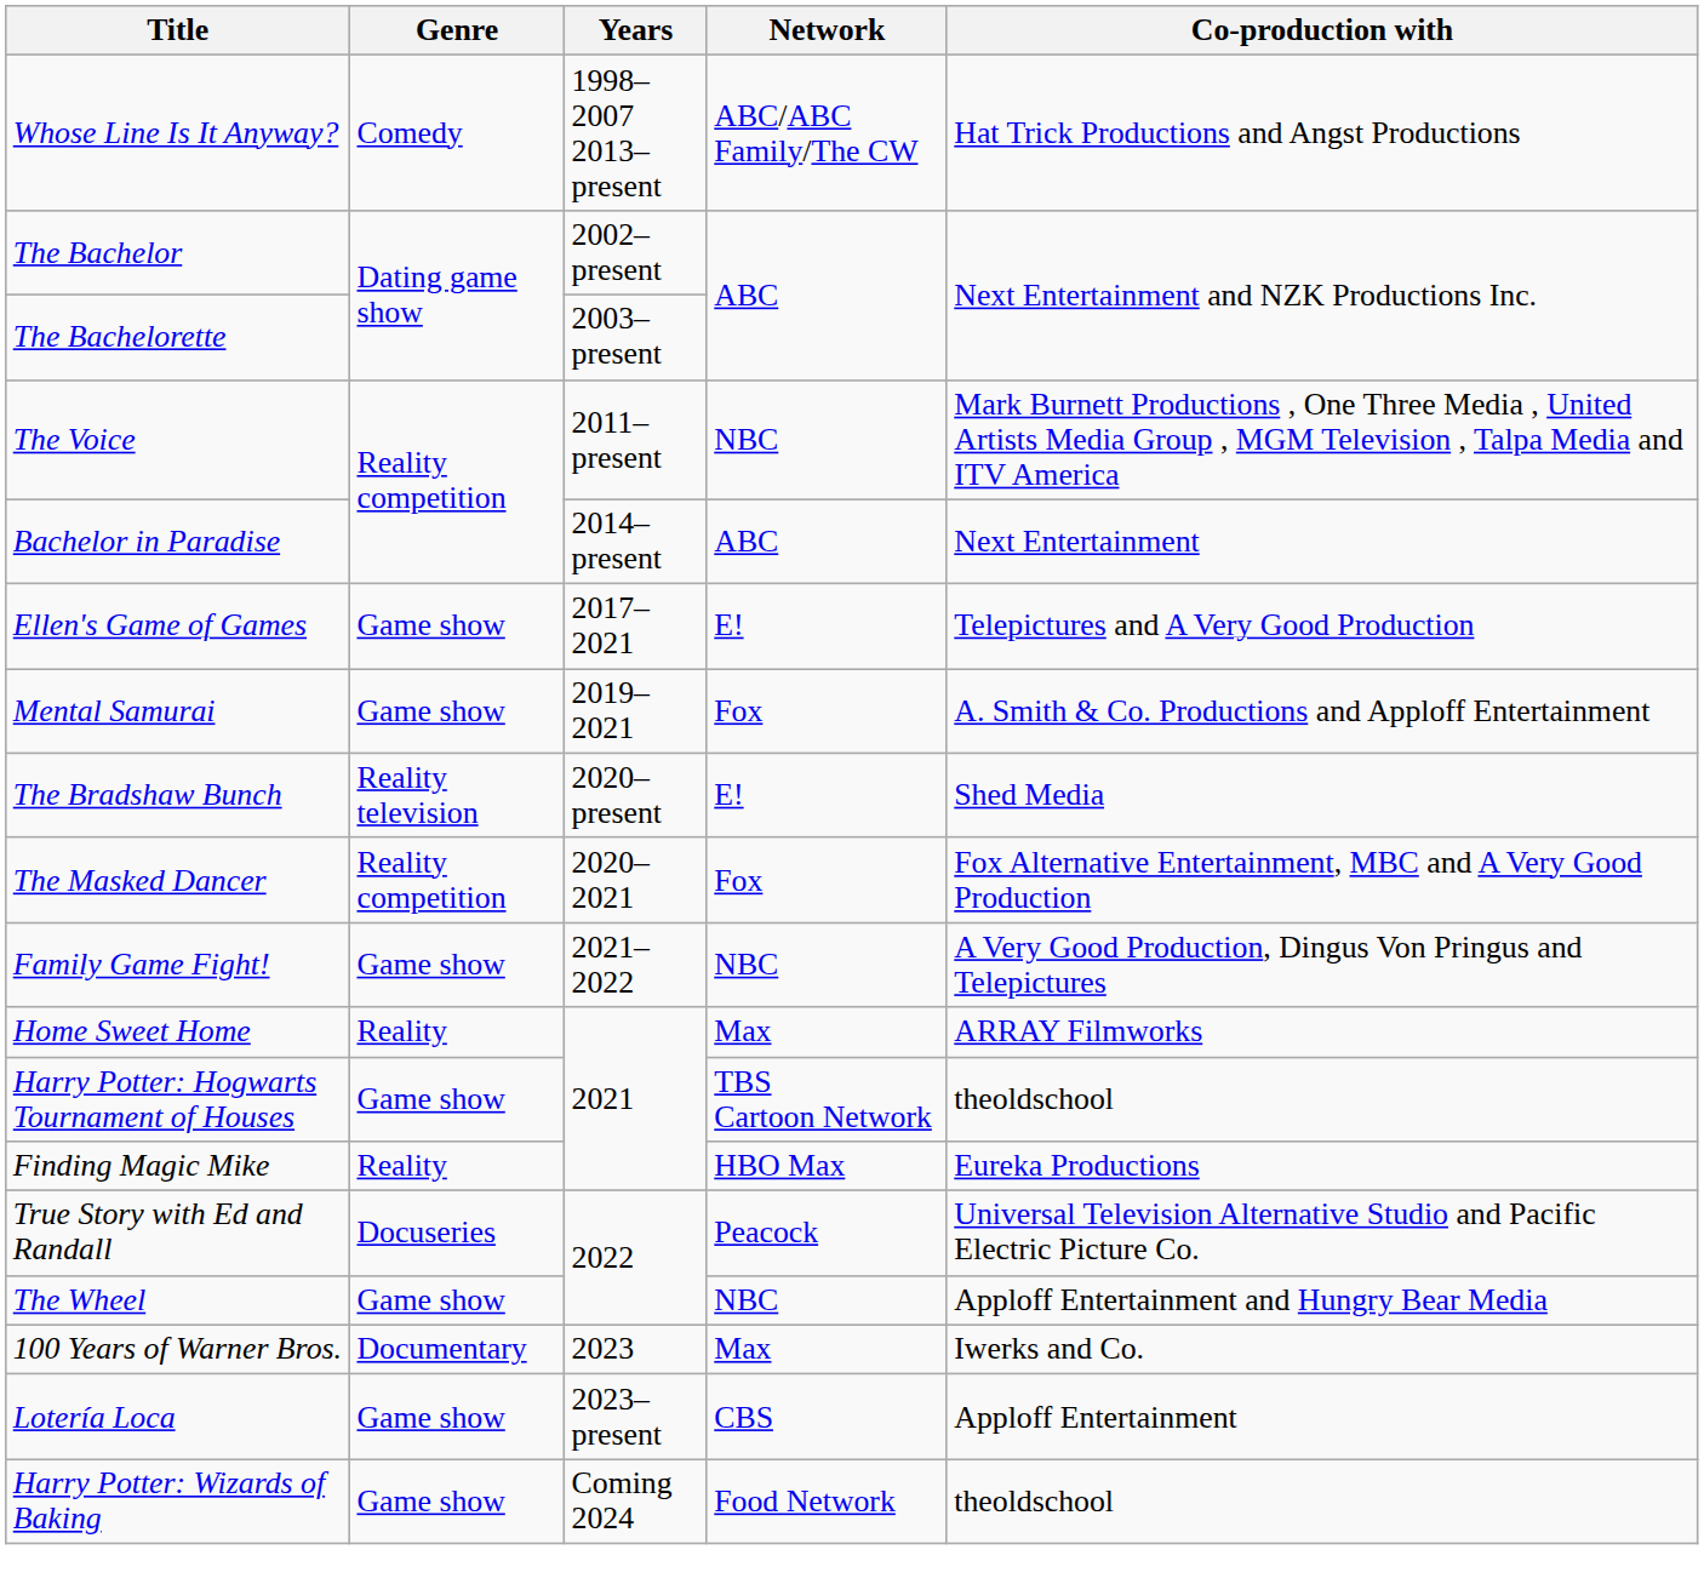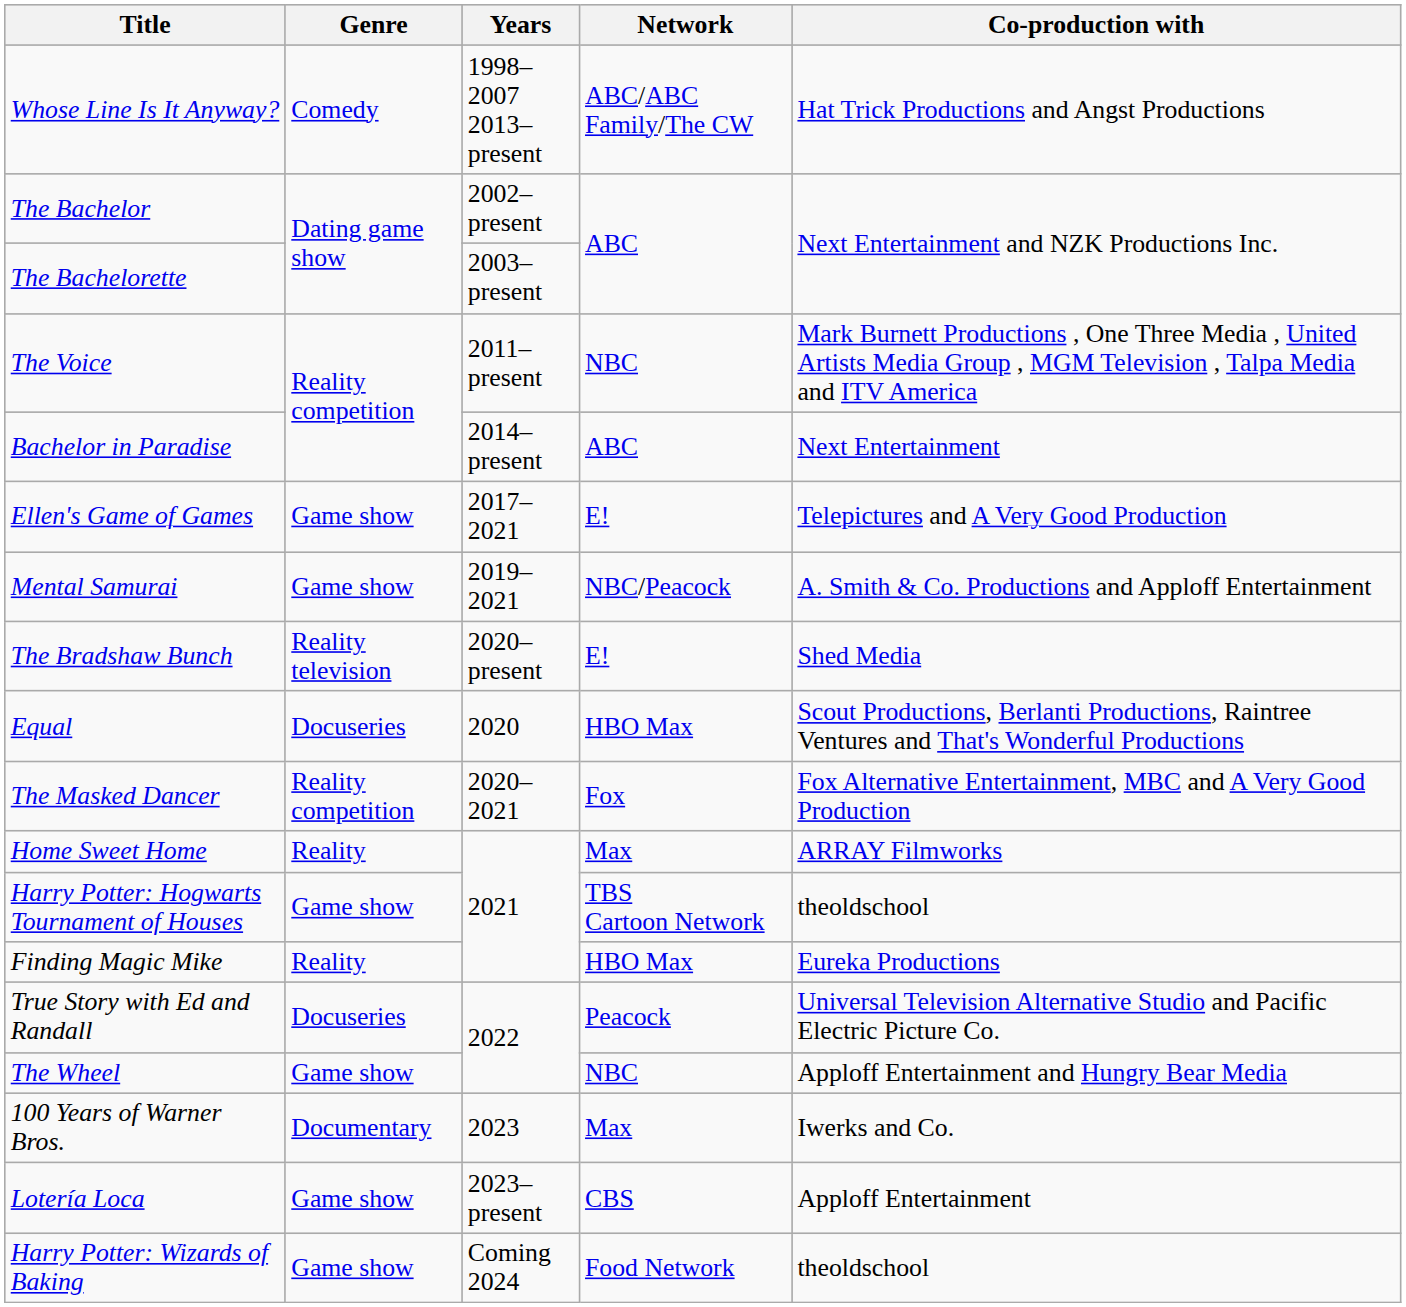Mental Samurai | Network: Fox -> NBC/Peacock
+ row: Equal | Docuseries | 2020 | HBO Max | Scout Productions, Berlanti Productions, Raintree Ventures and That's Wonderful Productions
- row: Family Game Fight! | Game show | 2021–2022 | NBC | A Very Good Production, Dingus Von Pringus and Telepictures
